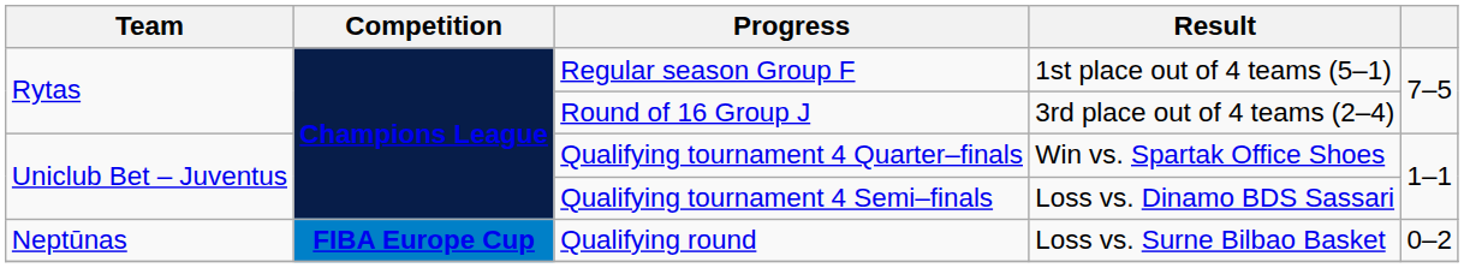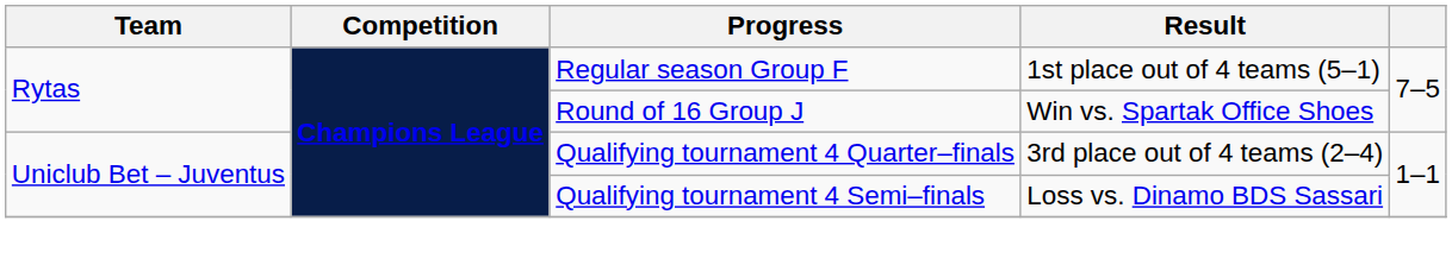Round of 16 Group J | Result: 3rd place out of 4 teams (2–4) -> Win vs. Spartak Office Shoes
Qualifying tournament 4 Quarter–finals | Result: Win vs. Spartak Office Shoes -> 3rd place out of 4 teams (2–4)
- row: Neptūnas | FIBA Europe Cup | Qualifying round | Loss vs. Surne Bilbao Basket | 0–2
